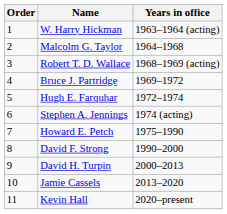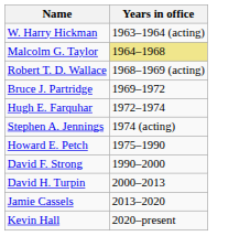- column: Order | 1 | 2 | 3 | 4 | 5 | 6 | 7 | 8 | 9 | 10 | 11
Malcolm G. Taylor | Years in office: no background -> khaki background
